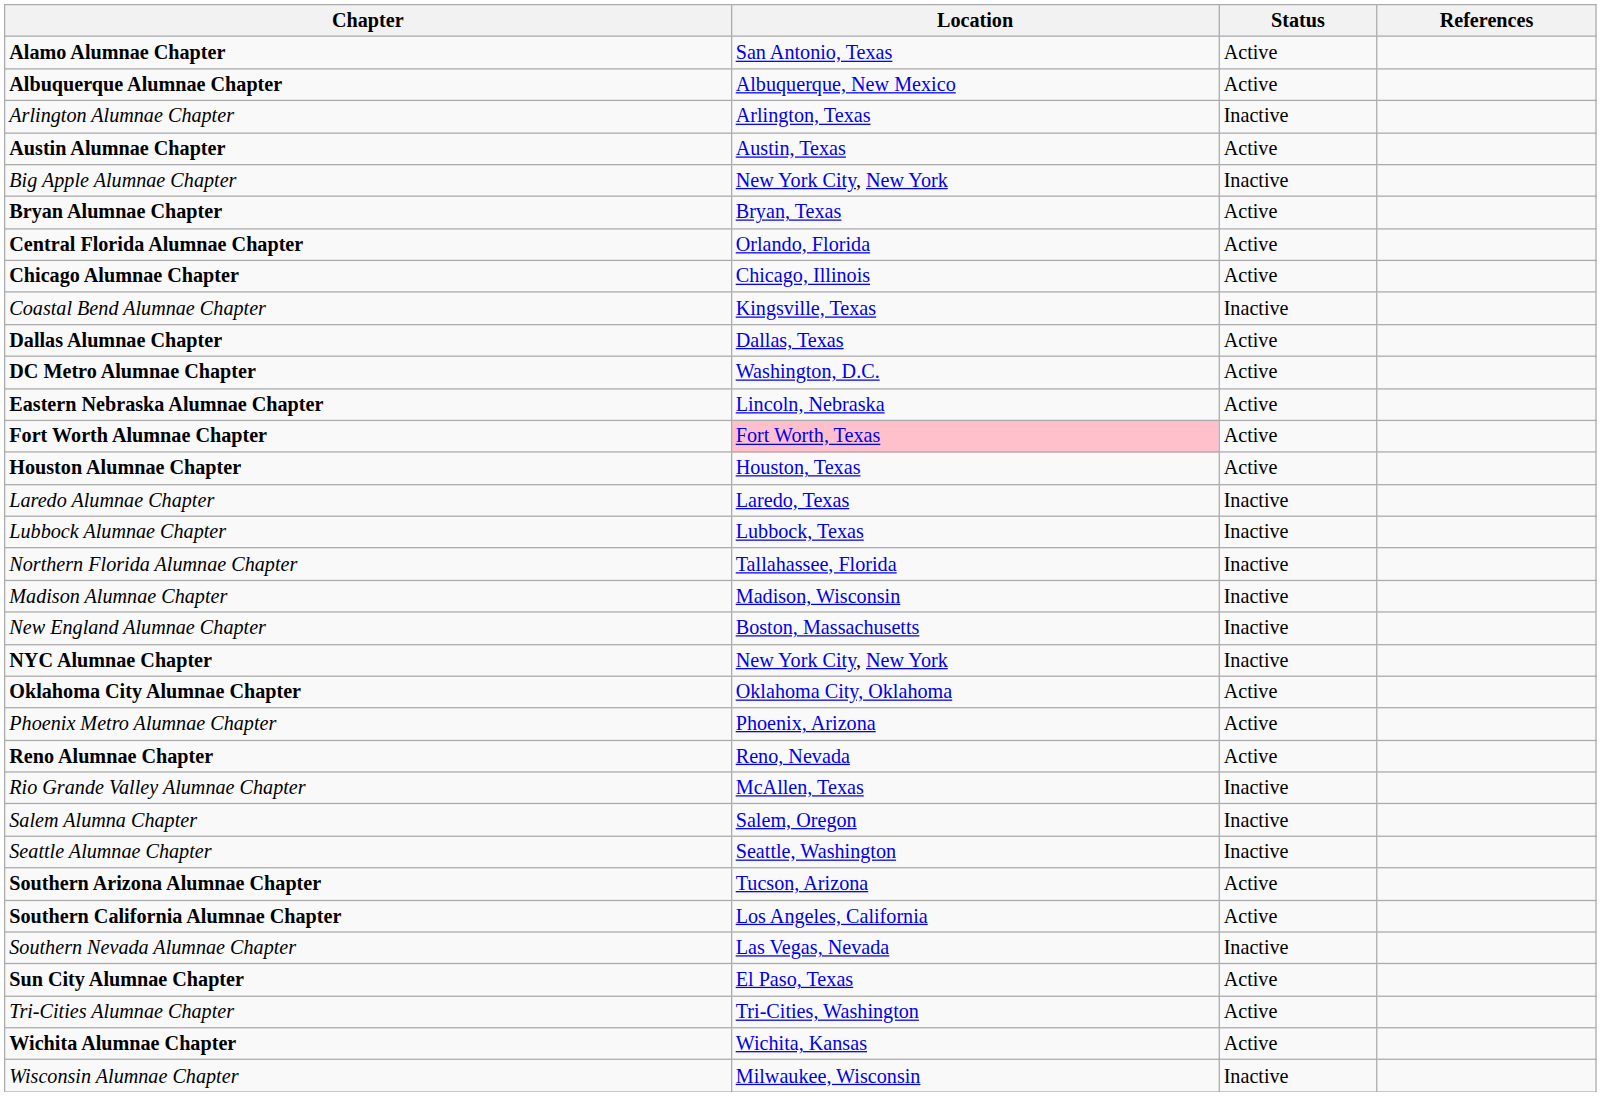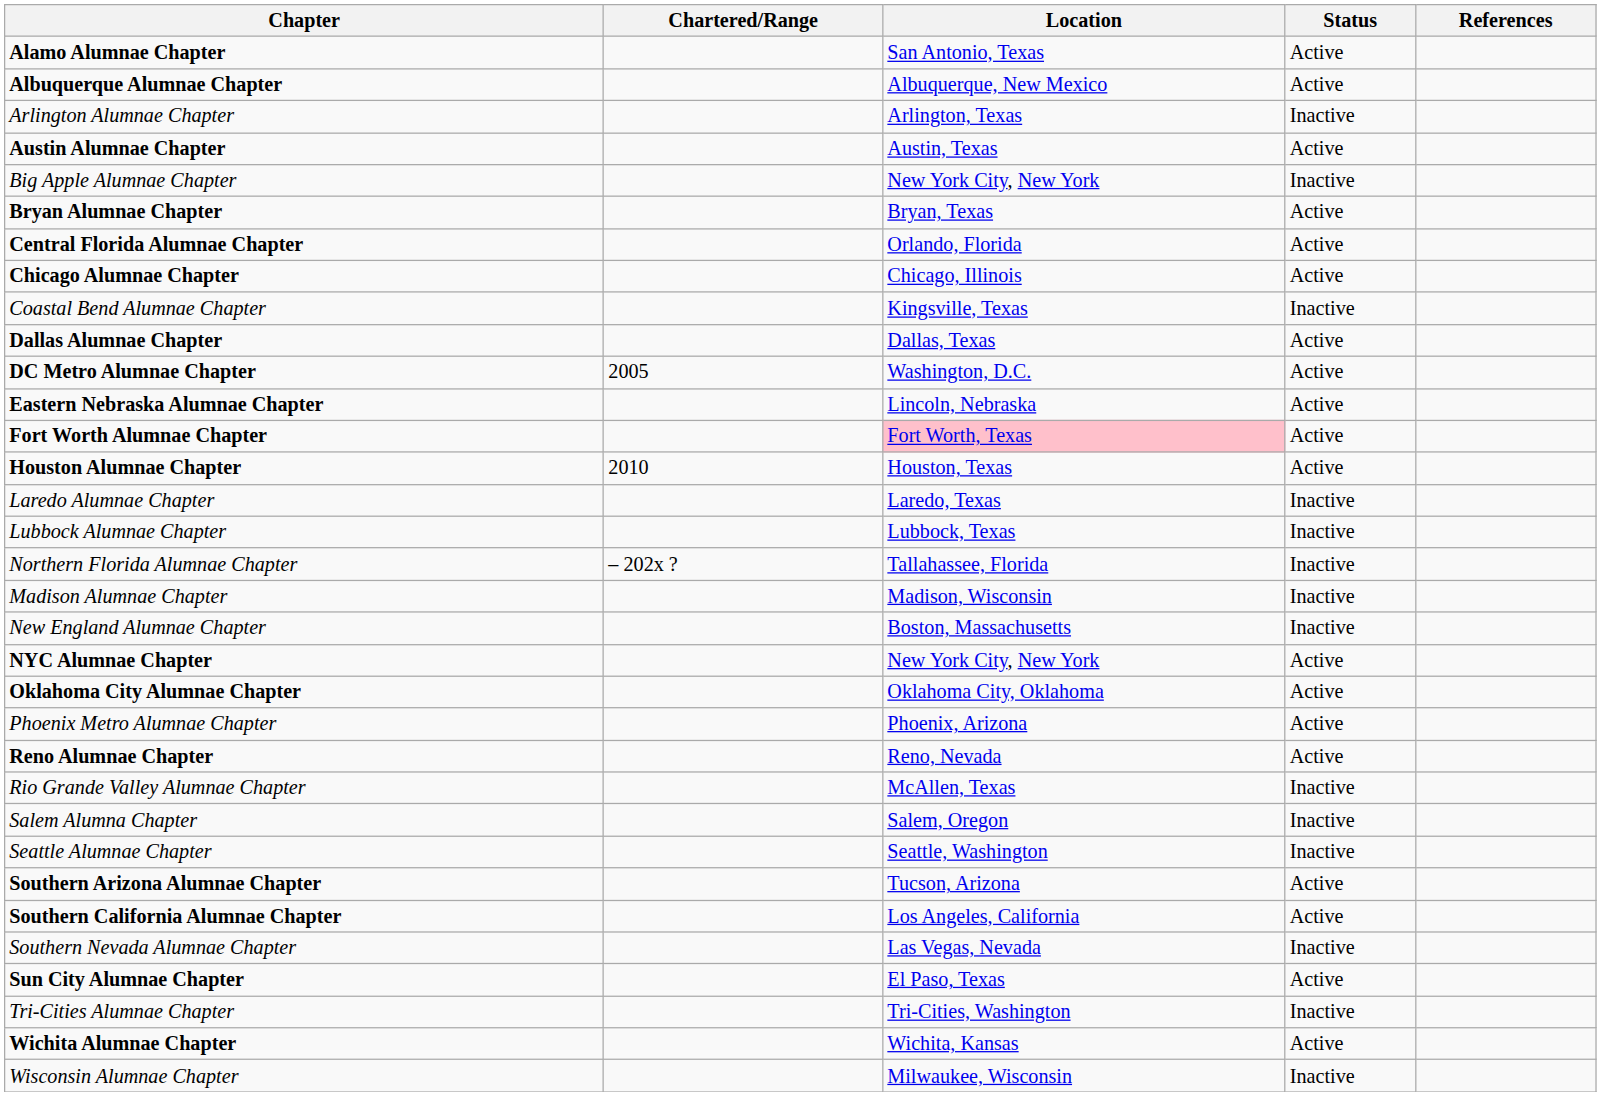+ column: Chartered/Range | 2005 | 2010 | – 202x ?
NYC Alumnae Chapter | Status: Inactive -> Active
Tri-Cities Alumnae Chapter | Status: Active -> Inactive
